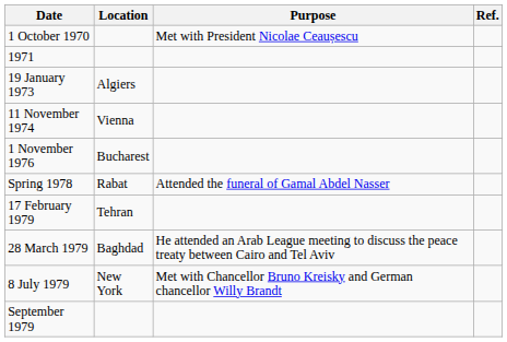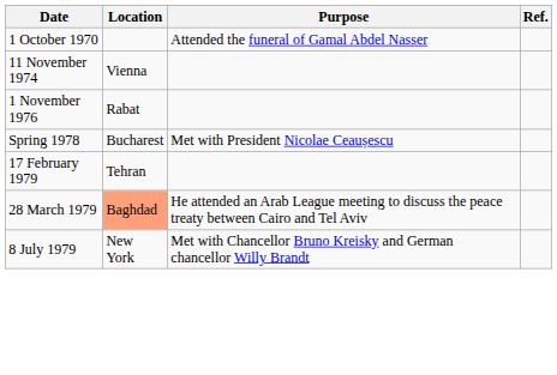1 October 1970 | Purpose: Met with President Nicolae Ceaușescu -> Attended the funeral of Gamal Abdel Nasser
- row: 1971
- row: 19 January 1973 | Algiers
1 November 1976 | Location: Bucharest -> Rabat
Spring 1978 | Location: Rabat -> Bucharest
Spring 1978 | Purpose: Attended the funeral of Gamal Abdel Nasser -> Met with President Nicolae Ceaușescu
28 March 1979 | Location: no background -> lightsalmon background
- row: September 1979
